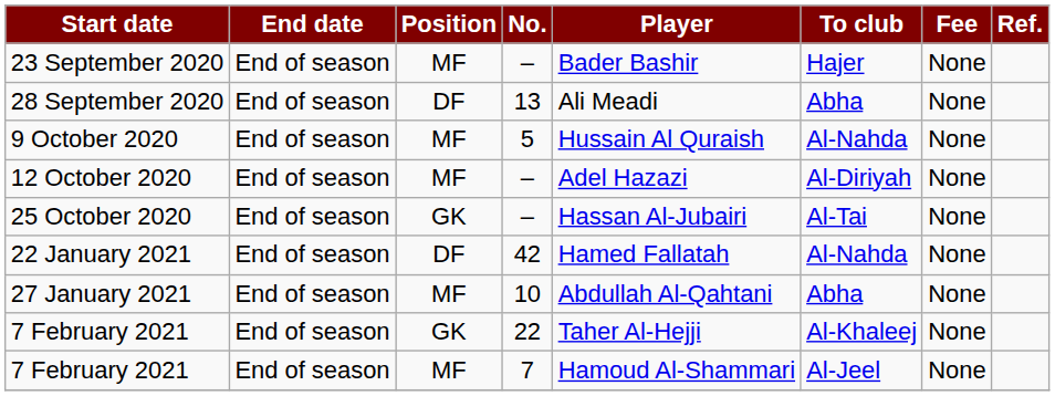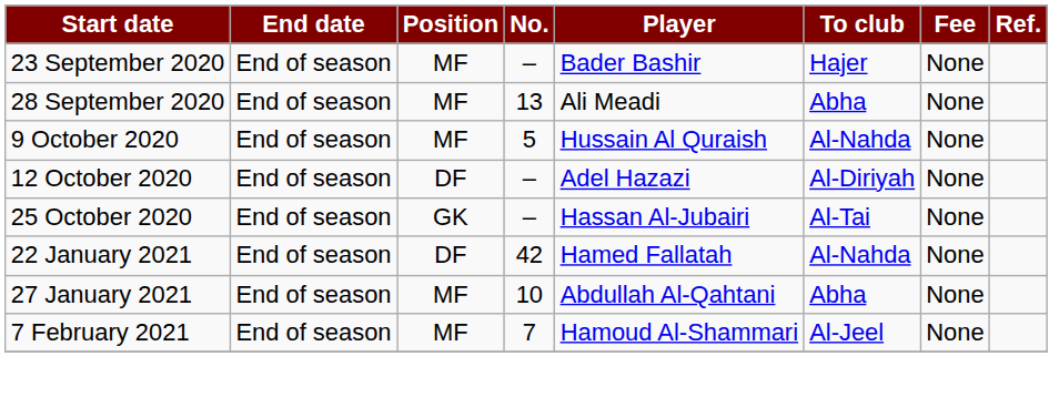28 September 2020 | Position: DF -> MF
12 October 2020 | Position: MF -> DF
- row: 7 February 2021 | End of season | GK | 22 | Taher Al-Hejji | Al-Khaleej | None
